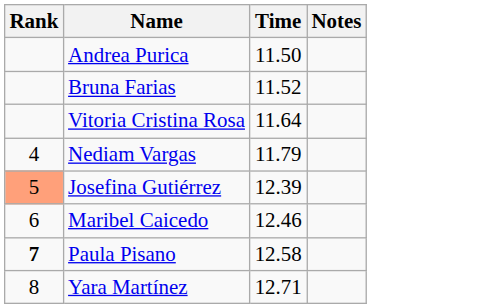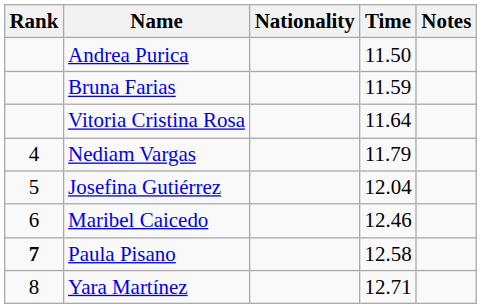+ column: Nationality
Bruna Farias | Time: 11.52 -> 11.59
Josefina Gutiérrez | Rank: lightsalmon background -> no background
Josefina Gutiérrez | Time: 12.39 -> 12.04
